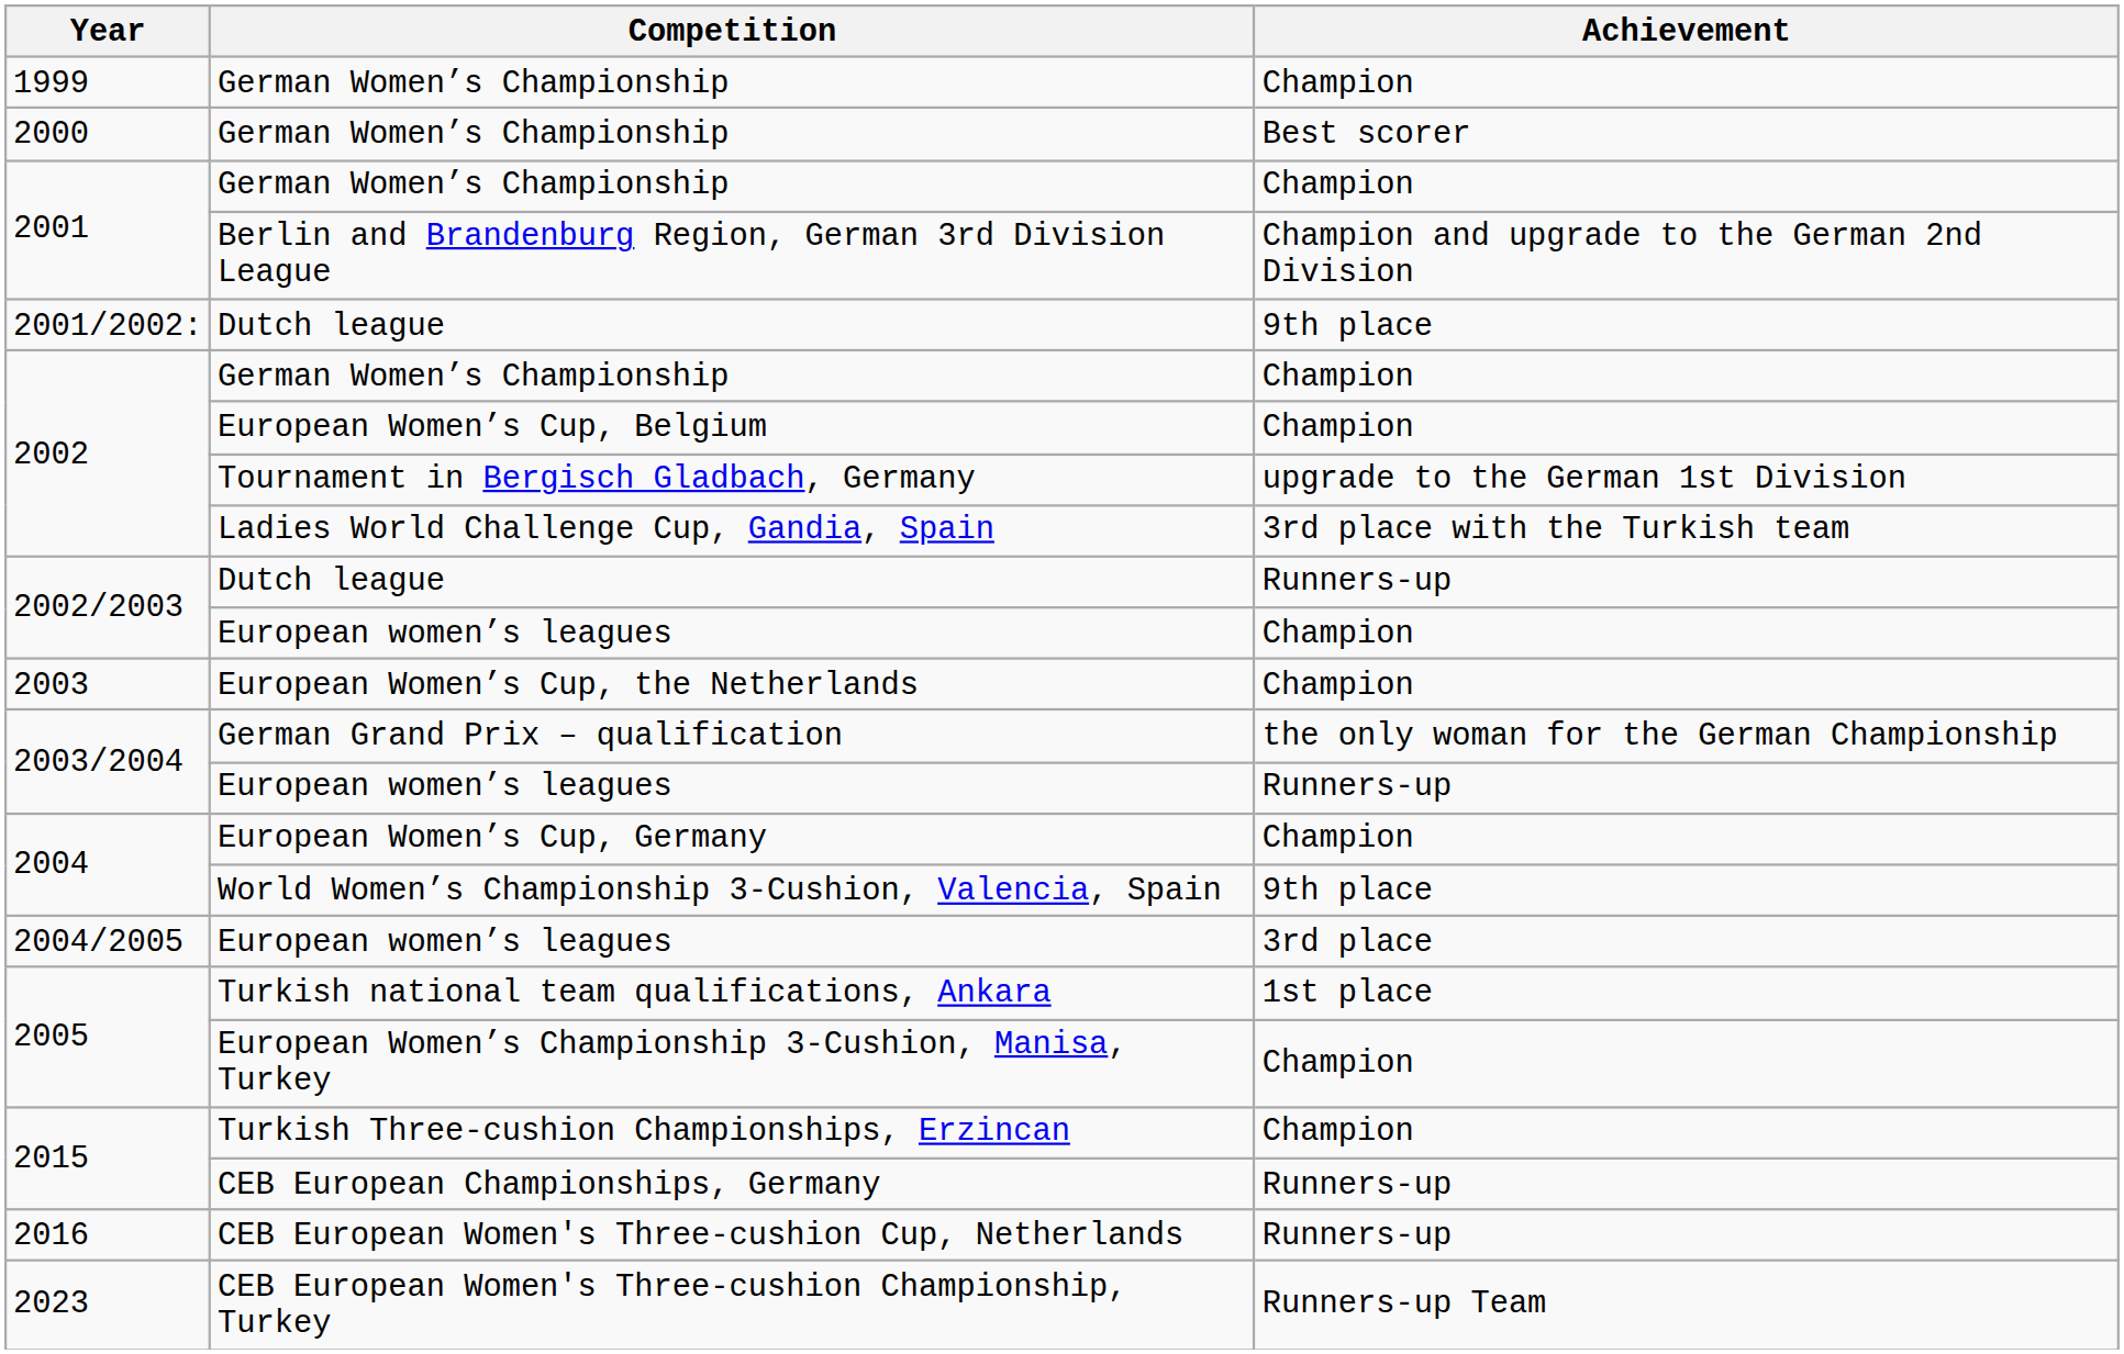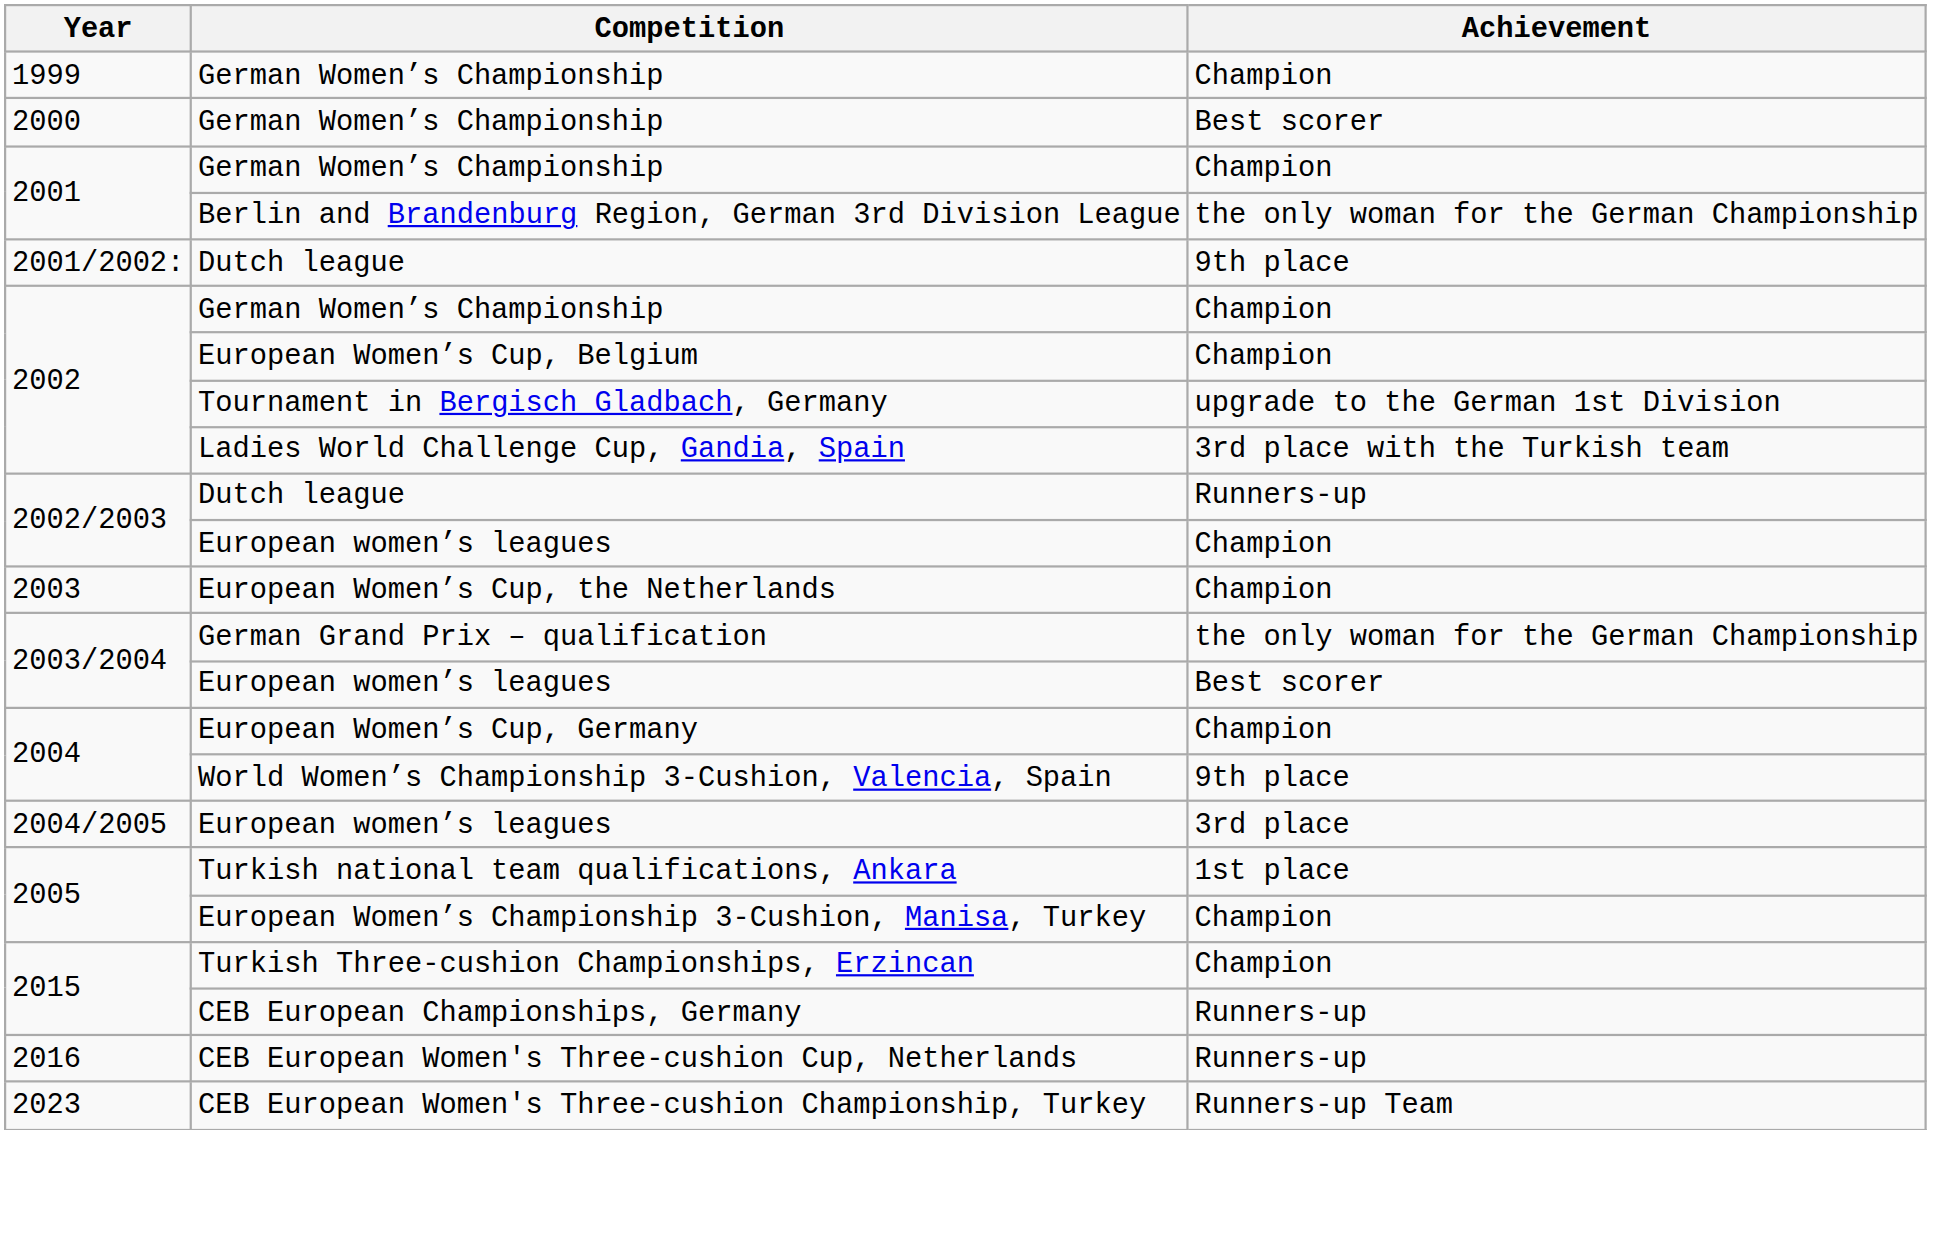Berlin and Brandenburg Region, German 3rd Division League | Achievement: Champion and upgrade to the German 2nd Division -> the only woman for the German Championship
2003/2004 / European women’s leagues | Achievement: Runners-up -> Best scorer
